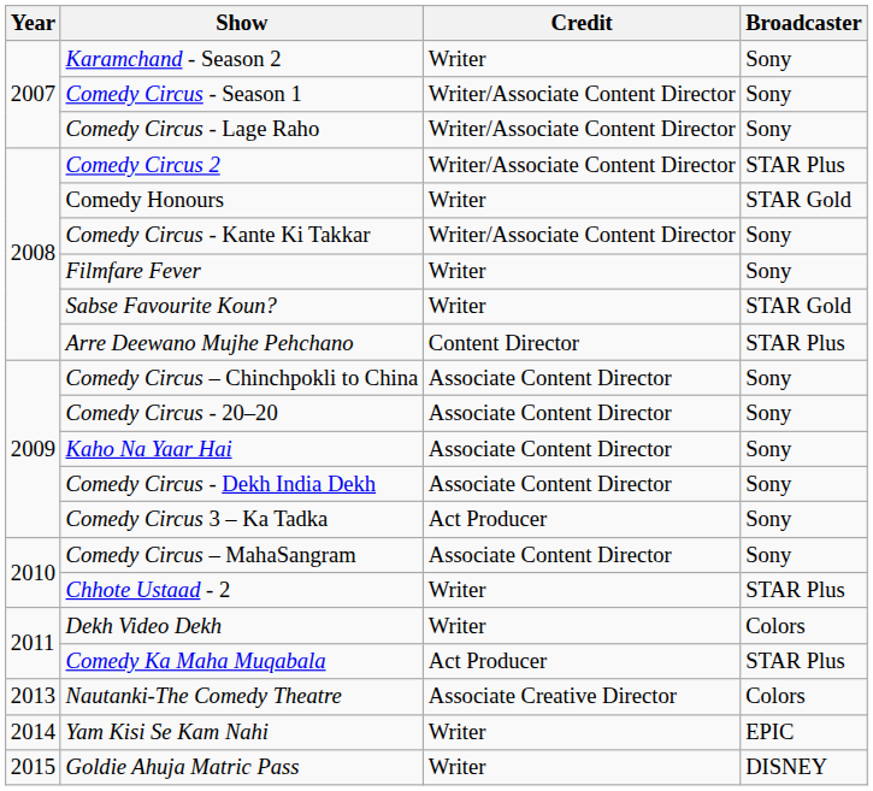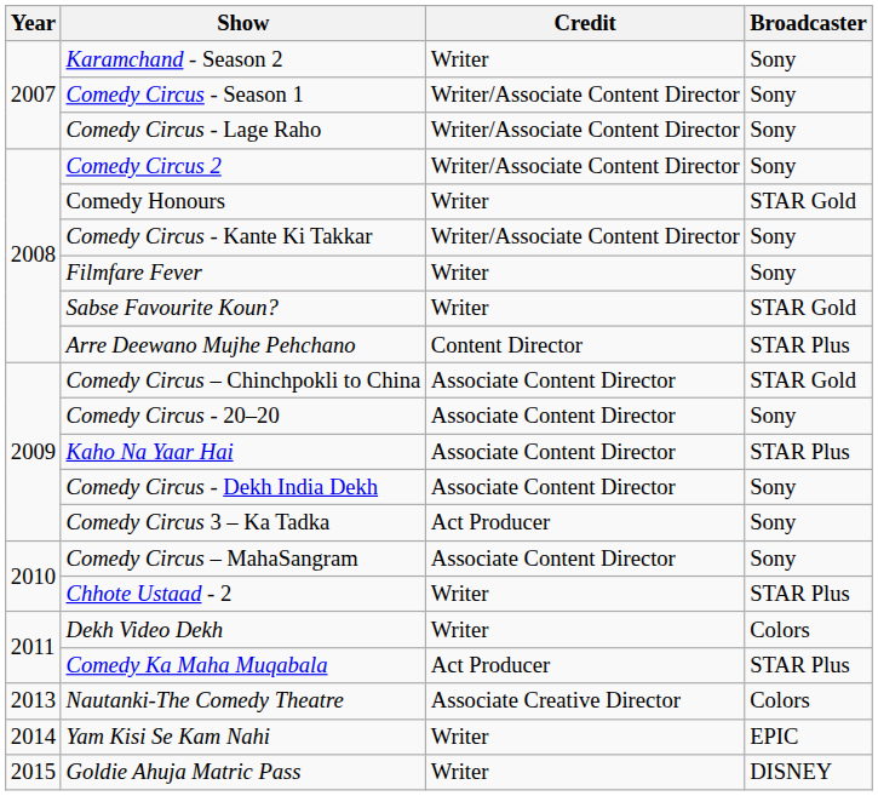Comedy Circus 2 | Broadcaster: STAR Plus -> Sony
Comedy Circus – Chinchpokli to China | Broadcaster: Sony -> STAR Gold
Kaho Na Yaar Hai | Broadcaster: Sony -> STAR Plus
